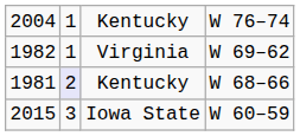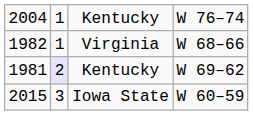Virginia | column 4: W 69–62 -> W 68–66
1981 / Kentucky | column 4: W 68–66 -> W 69–62
